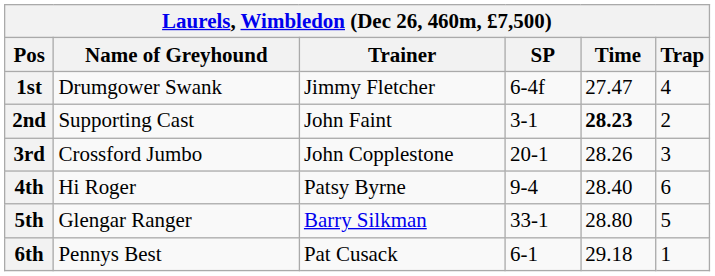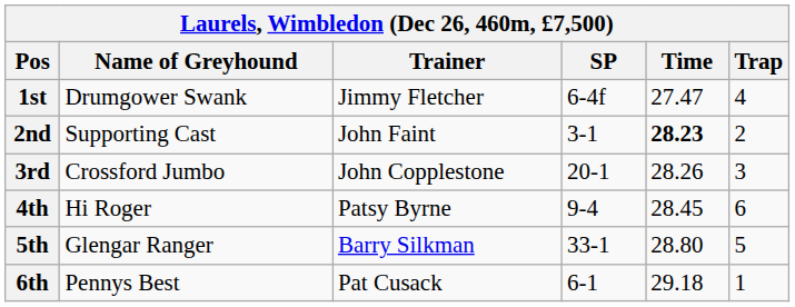4th | Time: 28.40 -> 28.45
